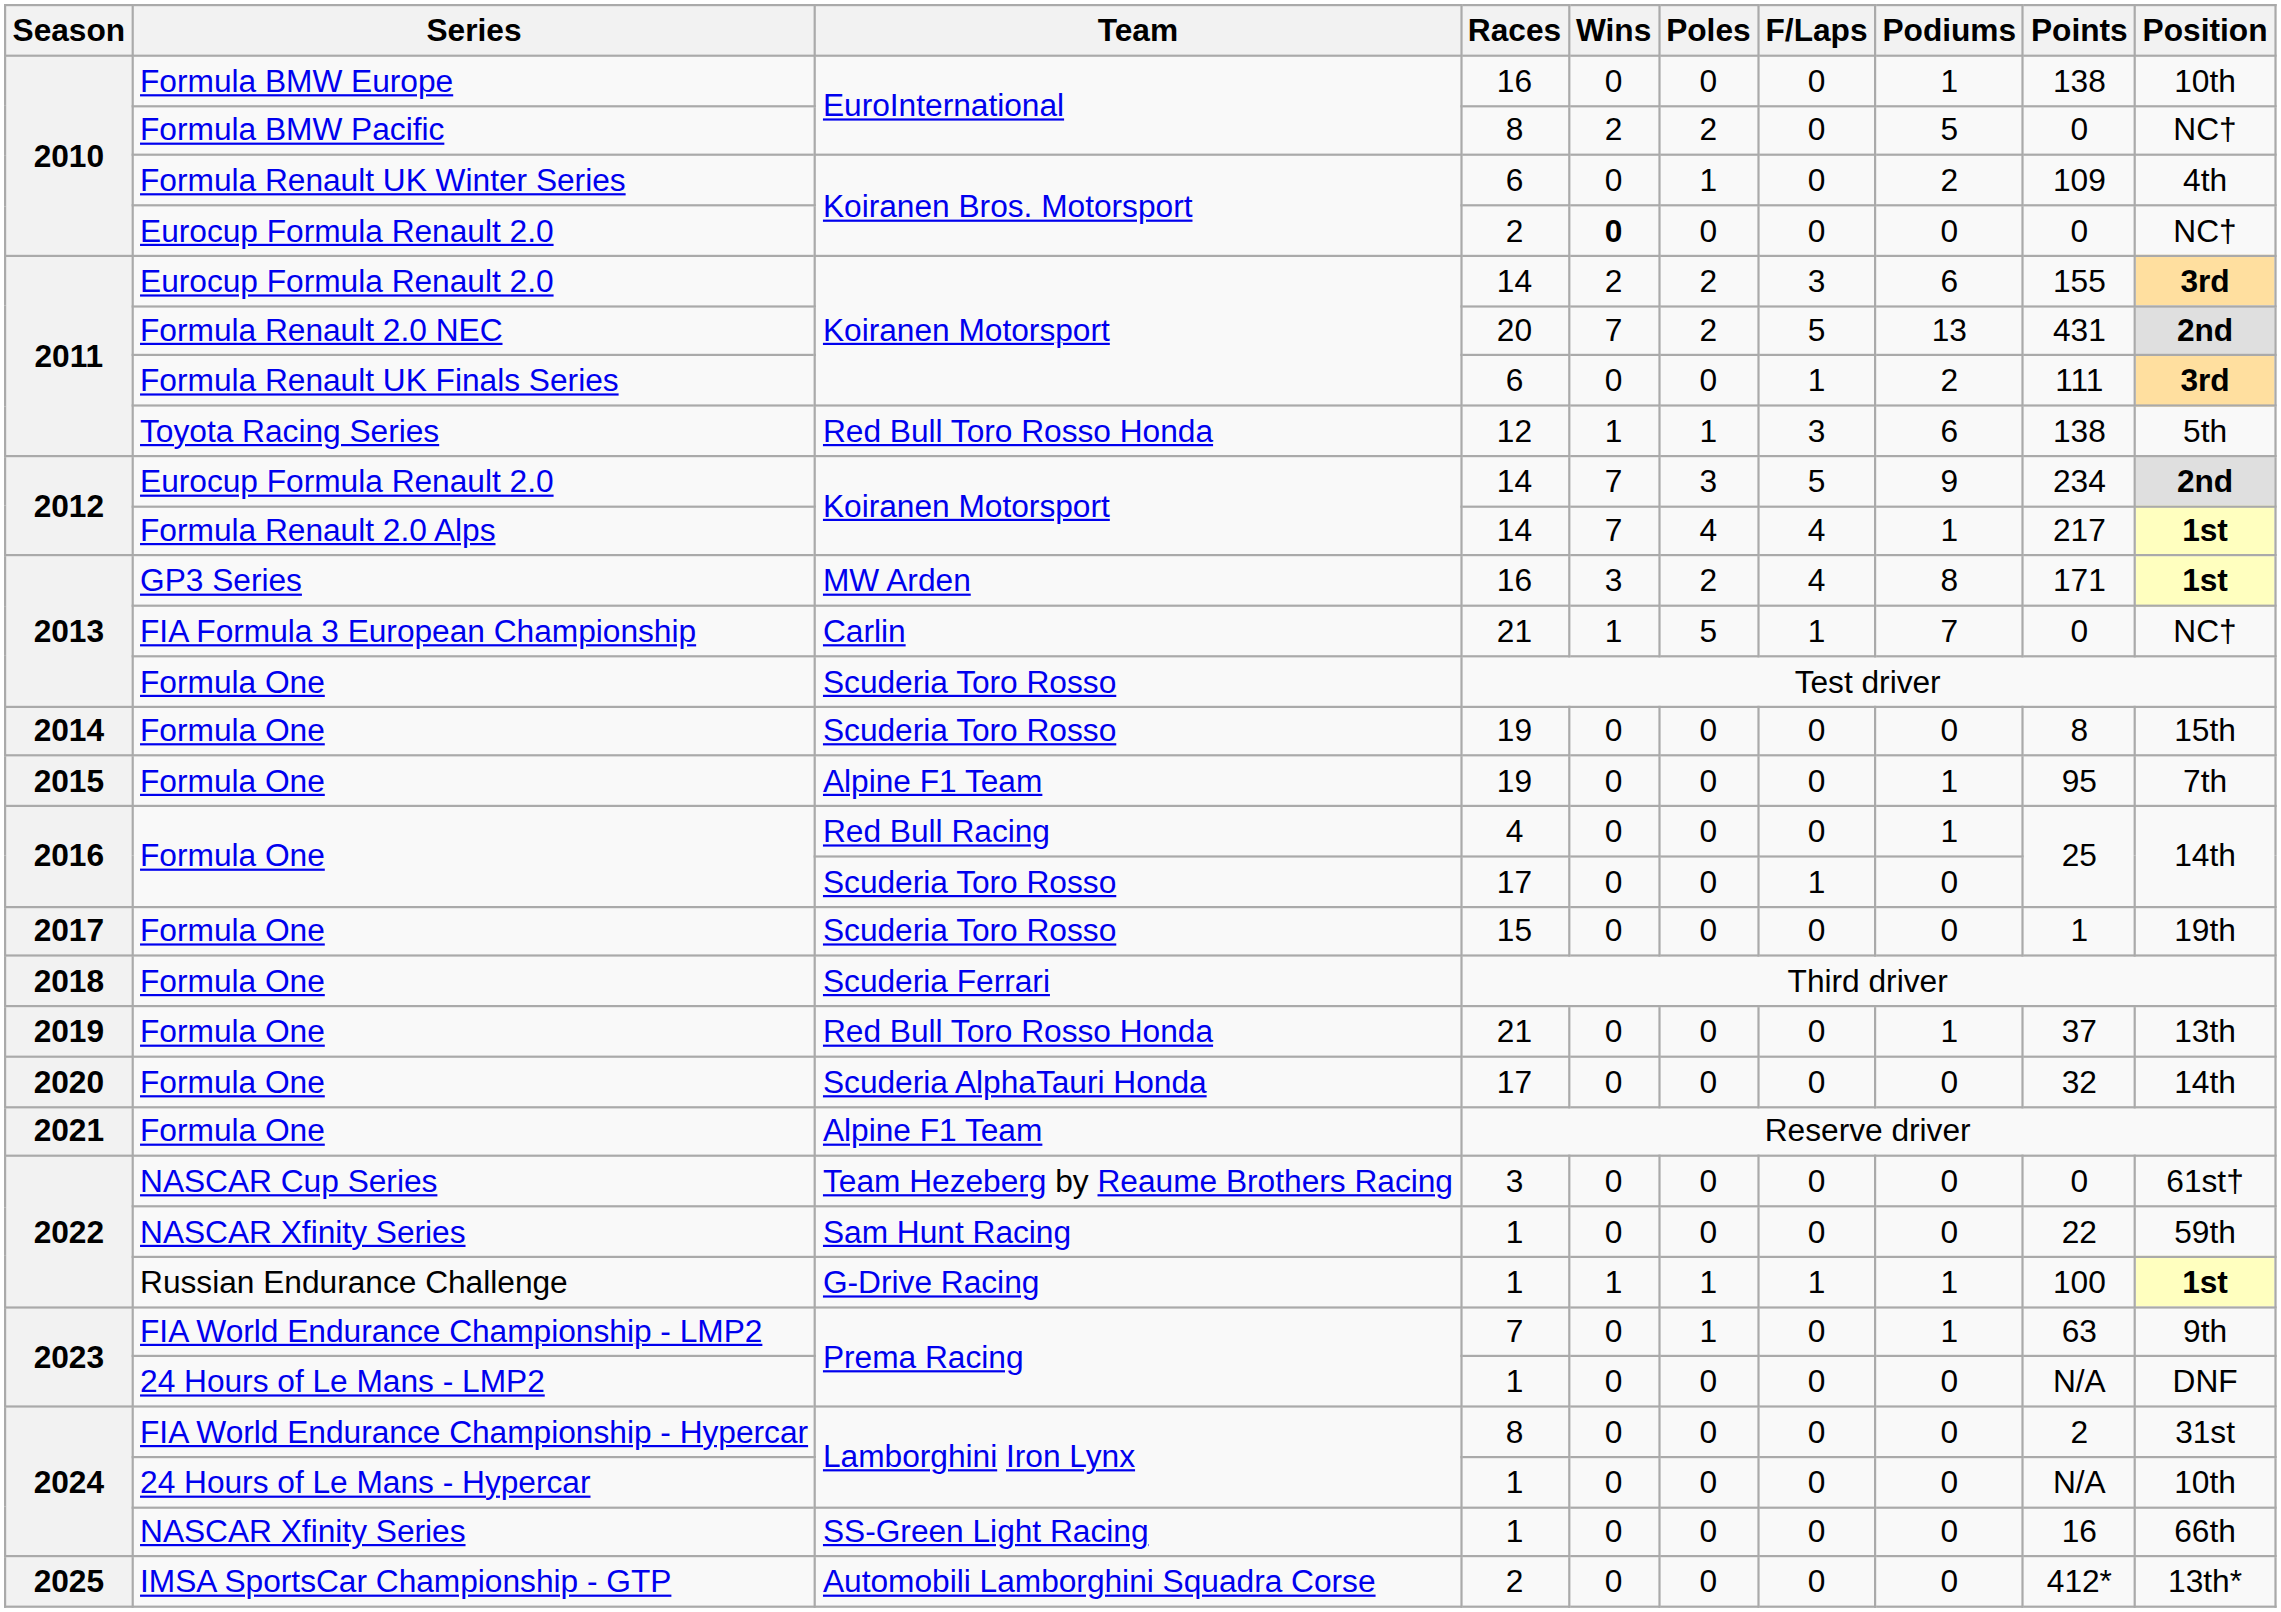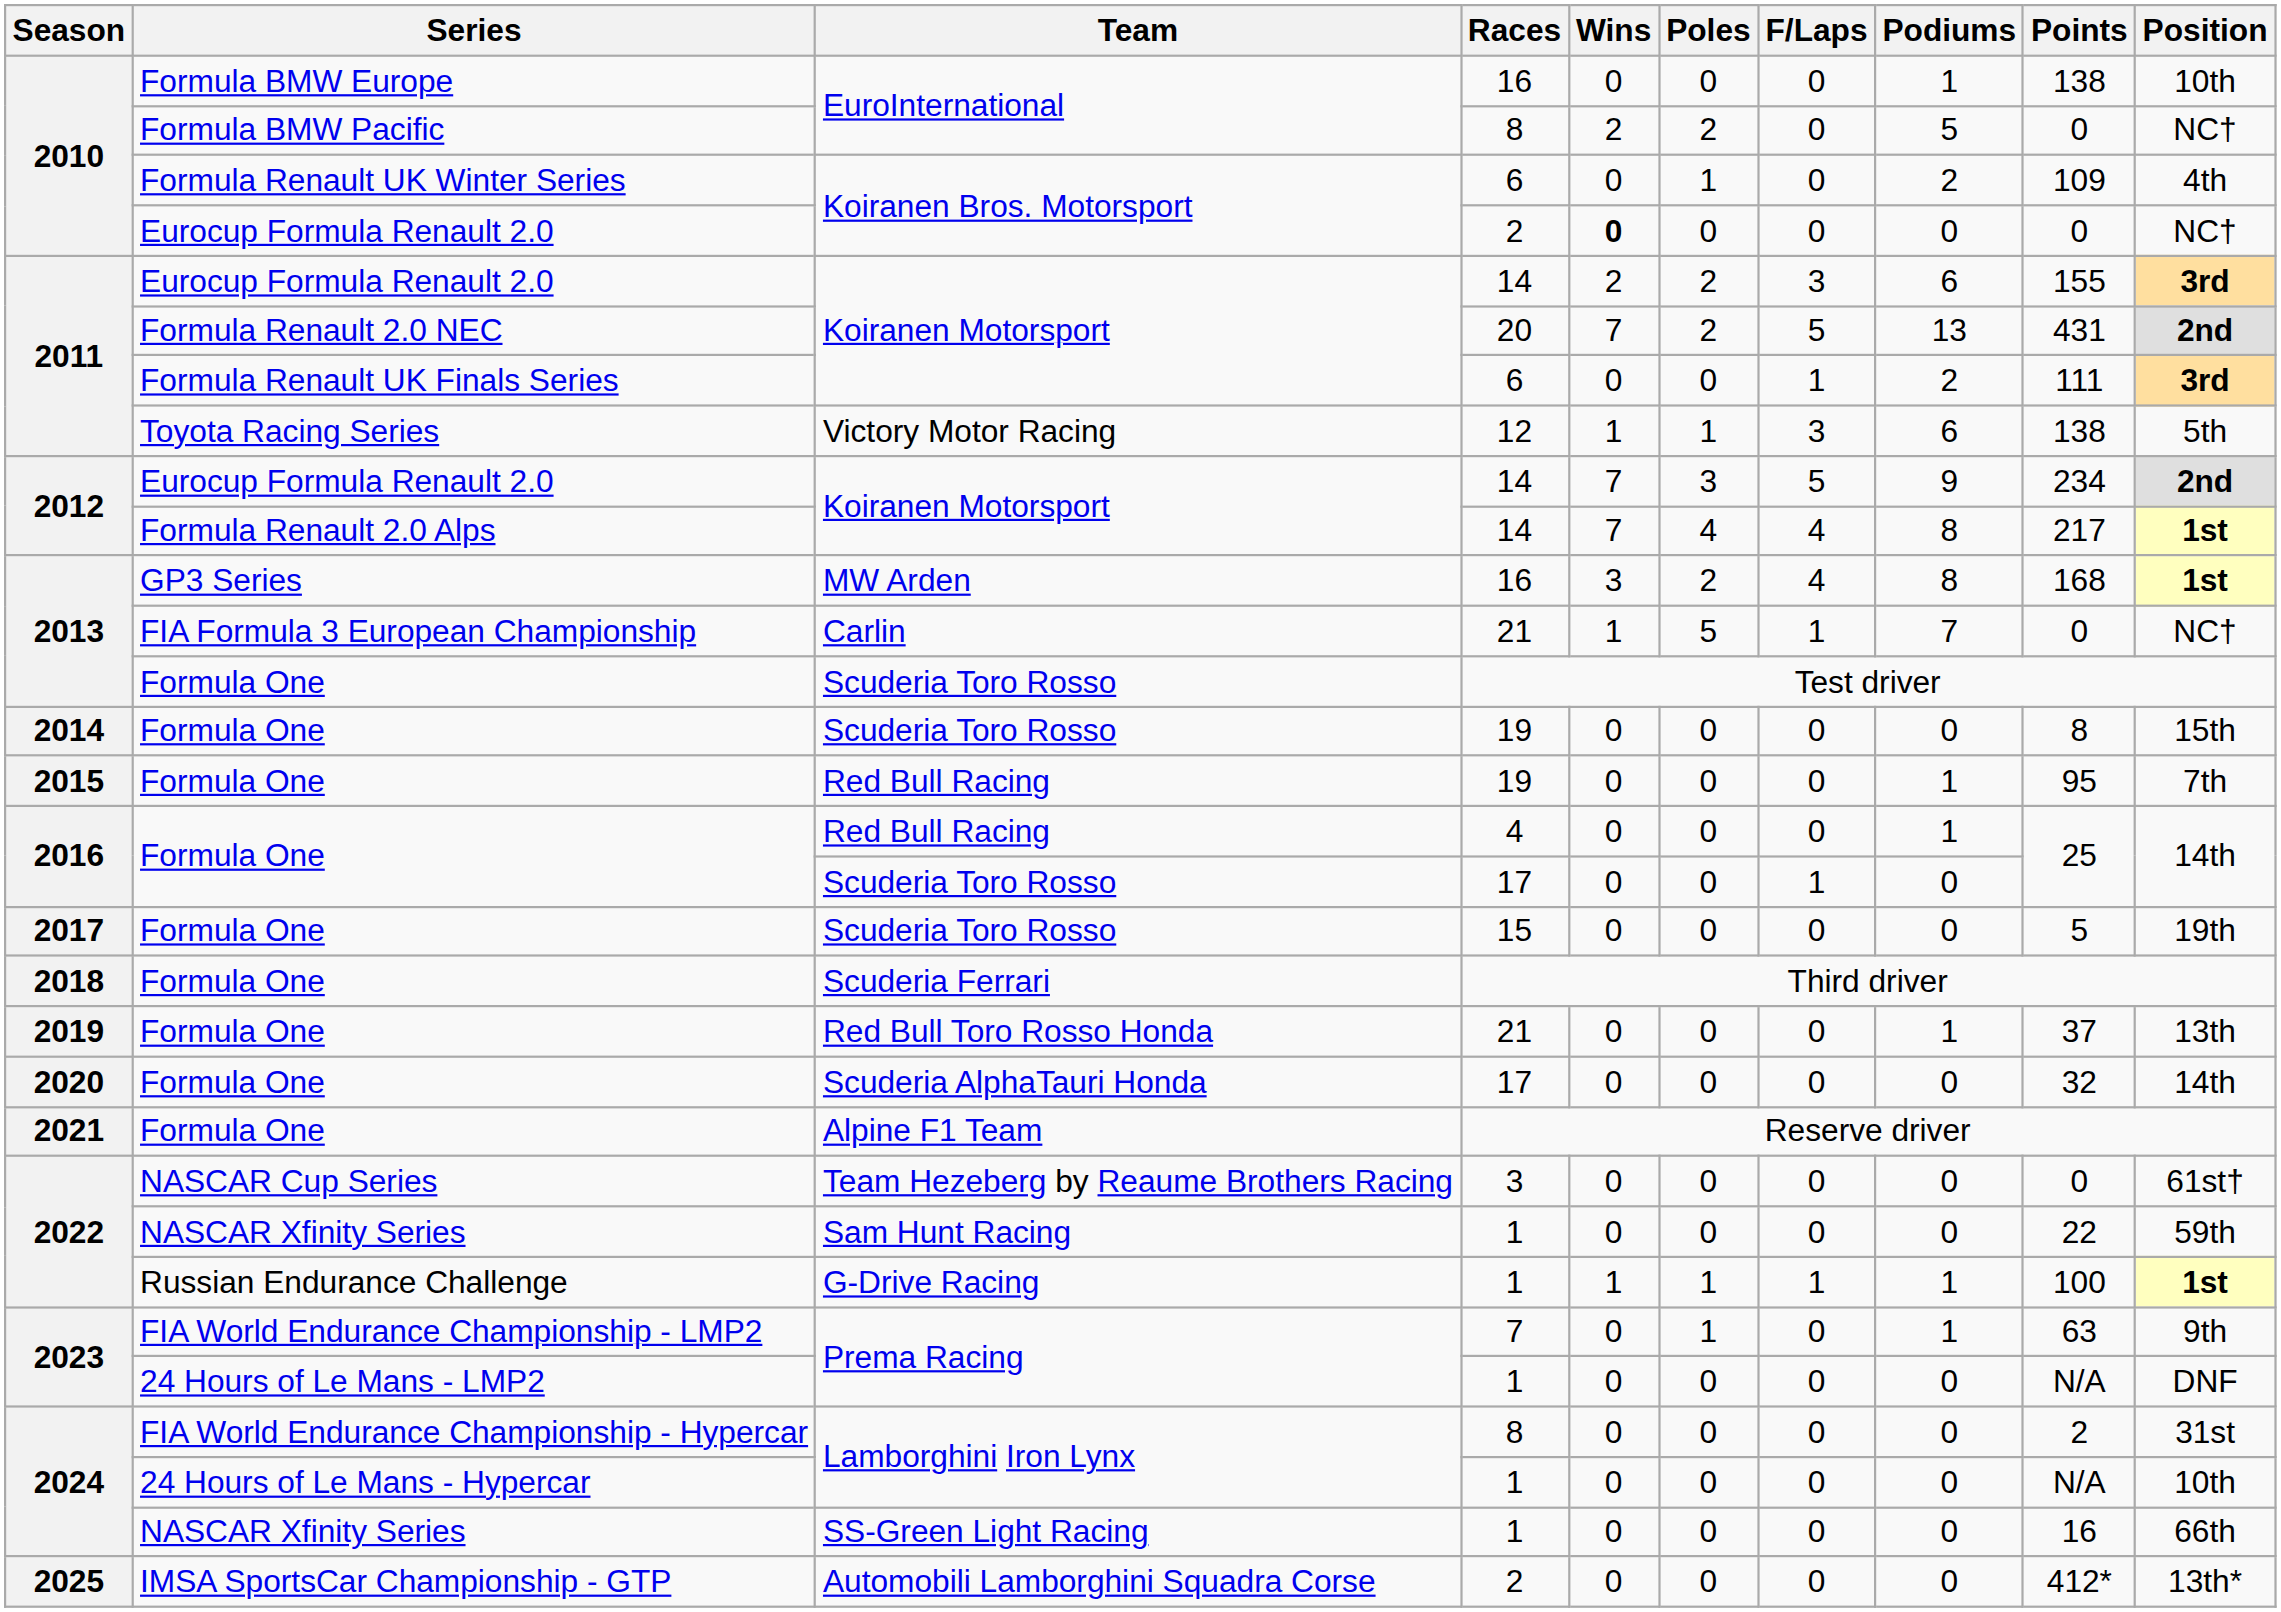Toyota Racing Series | Team: Red Bull Toro Rosso Honda -> Victory Motor Racing
Formula Renault 2.0 Alps | Podiums: 1 -> 8
GP3 Series | Points: 171 -> 168
2015 / Formula One | Team: Alpine F1 Team -> Red Bull Racing
2017 / Formula One | Points: 1 -> 5
